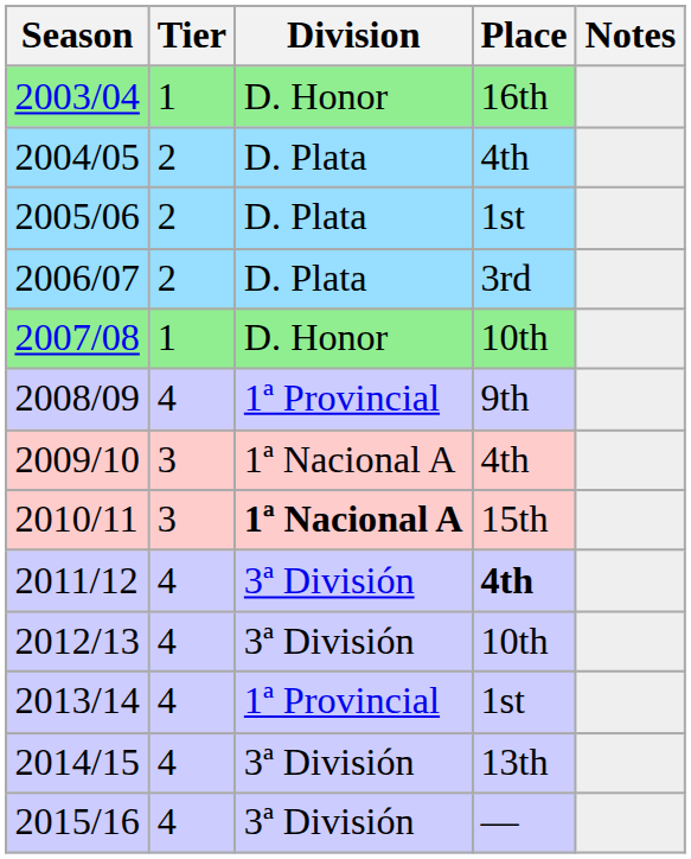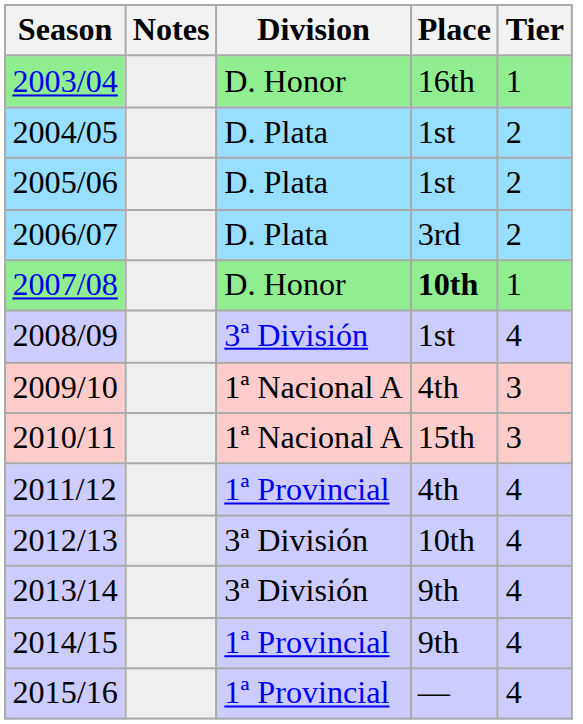columns swapped: Tier <-> Notes
2004/05 | Place: 4th -> 1st
2007/08 | Place: normal -> bold
2008/09 | Division: 1ª Provincial -> 3ª División
2008/09 | Place: 9th -> 1st
2010/11 | Division: bold -> normal
2011/12 | Division: 3ª División -> 1ª Provincial
2011/12 | Place: bold -> normal
2013/14 | Division: 1ª Provincial -> 3ª División
2013/14 | Place: 1st -> 9th
2014/15 | Division: 3ª División -> 1ª Provincial
2014/15 | Place: 13th -> 9th
2015/16 | Division: 3ª División -> 1ª Provincial
